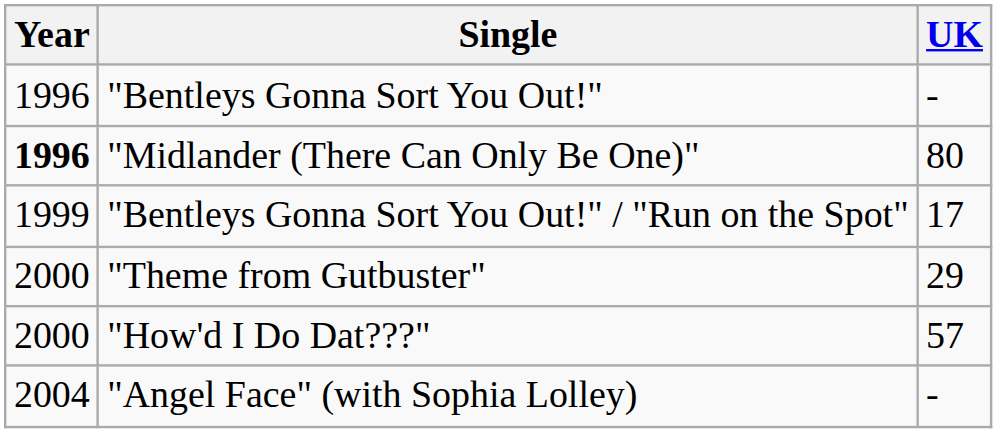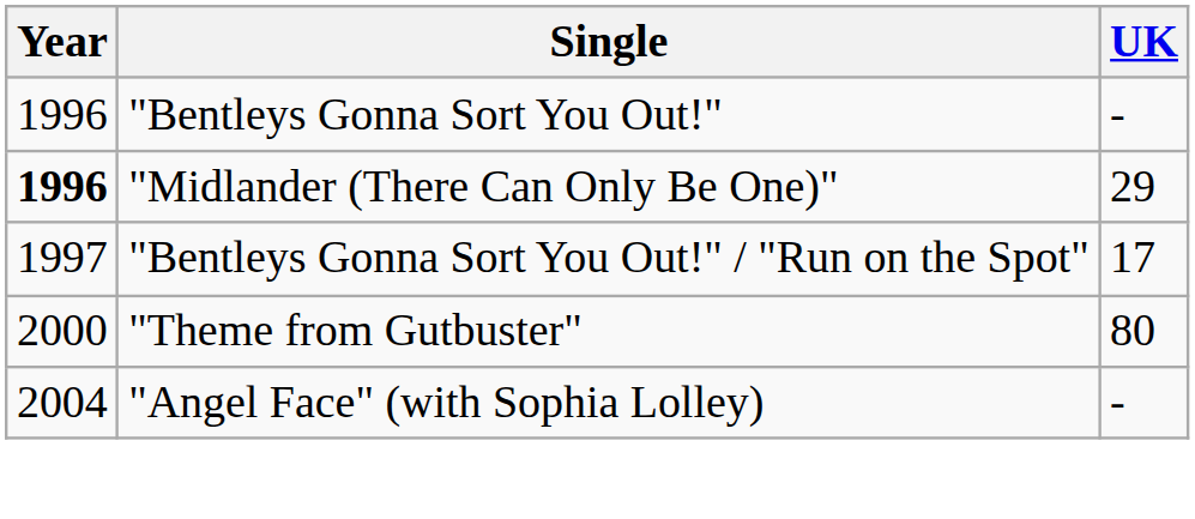"Midlander (There Can Only Be One)" | UK: 80 -> 29
"Bentleys Gonna Sort You Out!" / "Run on the Spot" | Year: 1999 -> 1997
"Theme from Gutbuster" | UK: 29 -> 80
- row: 2000 | "How'd I Do Dat???" | 57
